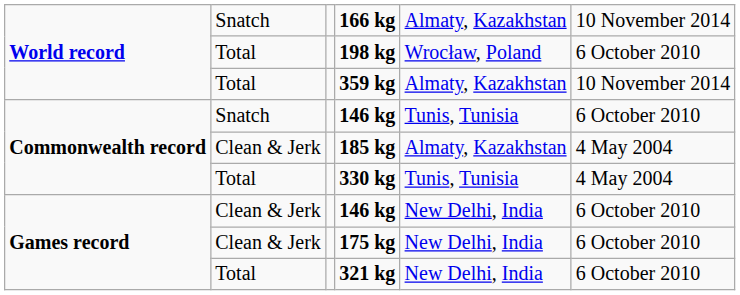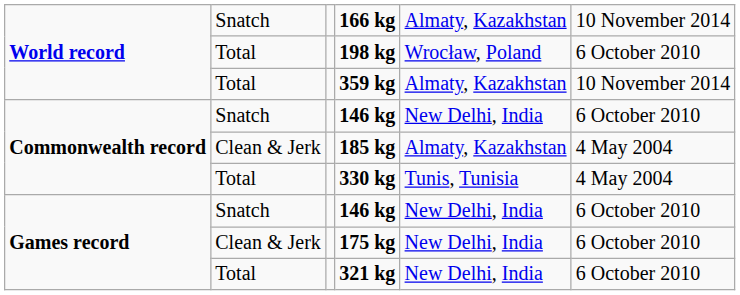Commonwealth record / 146 kg | column 5: Tunis, Tunisia -> New Delhi, India
Games record / 146 kg | column 2: Clean & Jerk -> Snatch
